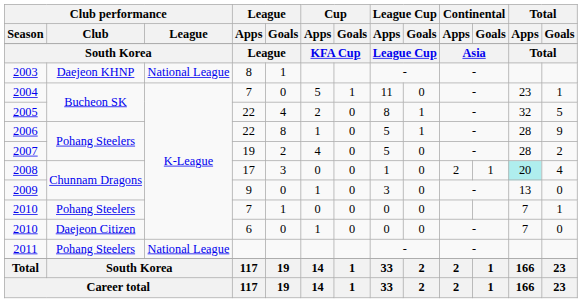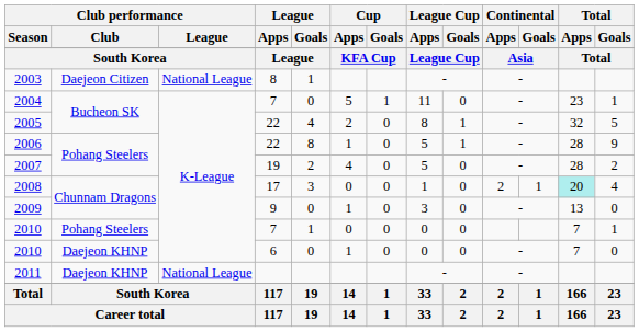2003 | Club performance / Club: Daejeon KHNP -> Daejeon Citizen
2010 / 6 | Club performance / Club: Daejeon Citizen -> Daejeon KHNP
2011 | Club performance / Club: Pohang Steelers -> Daejeon KHNP
